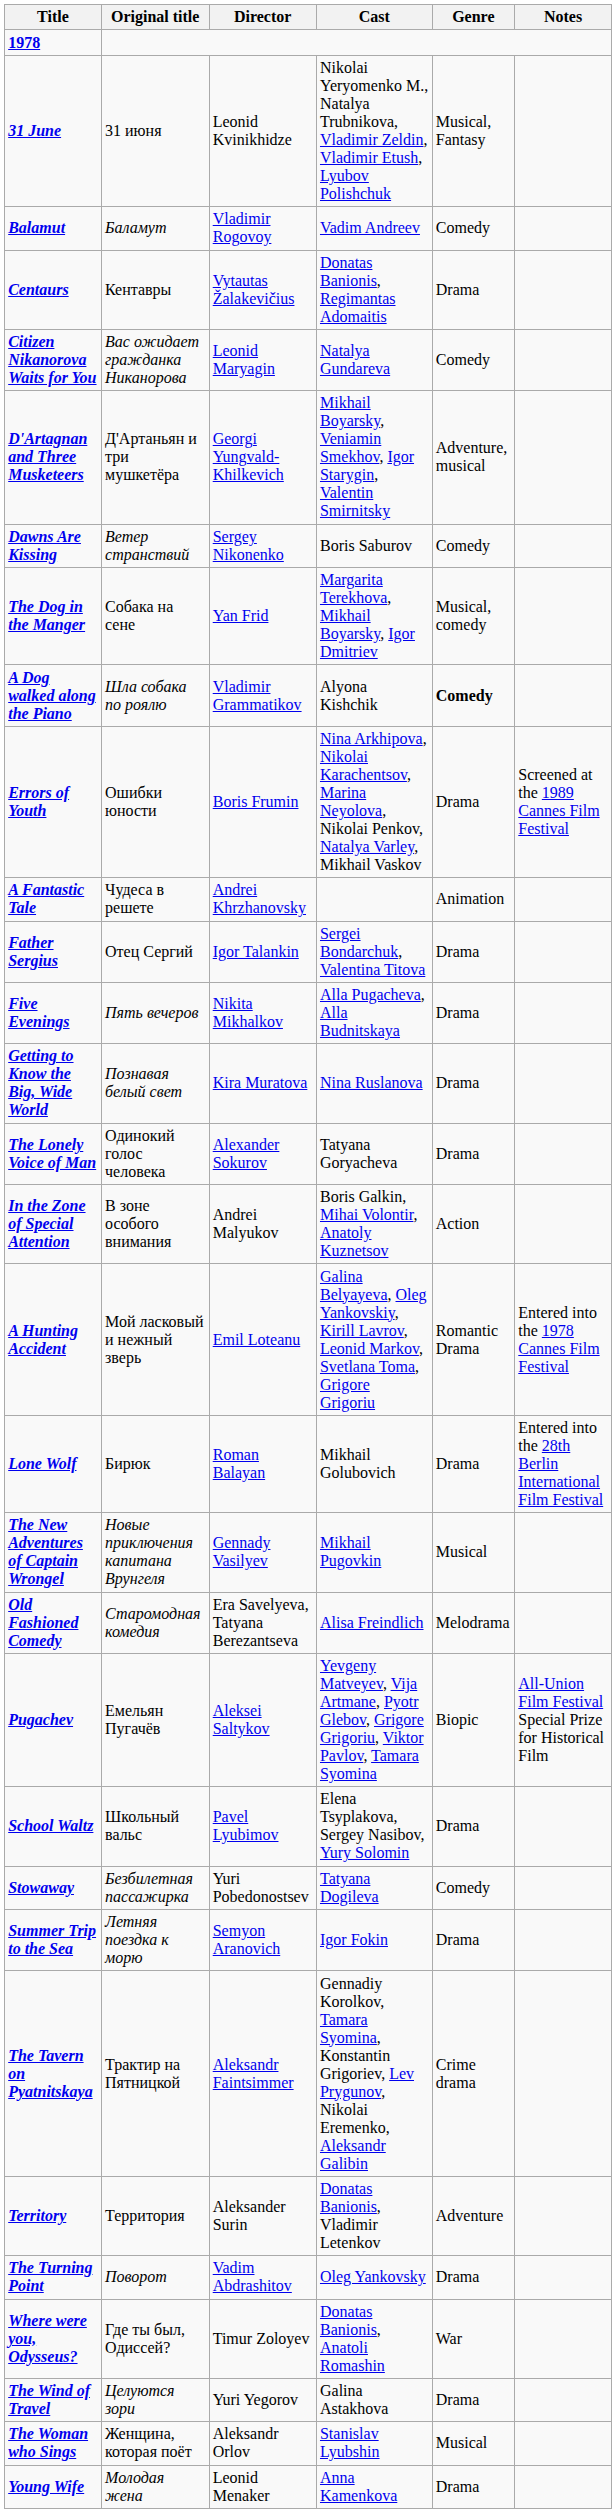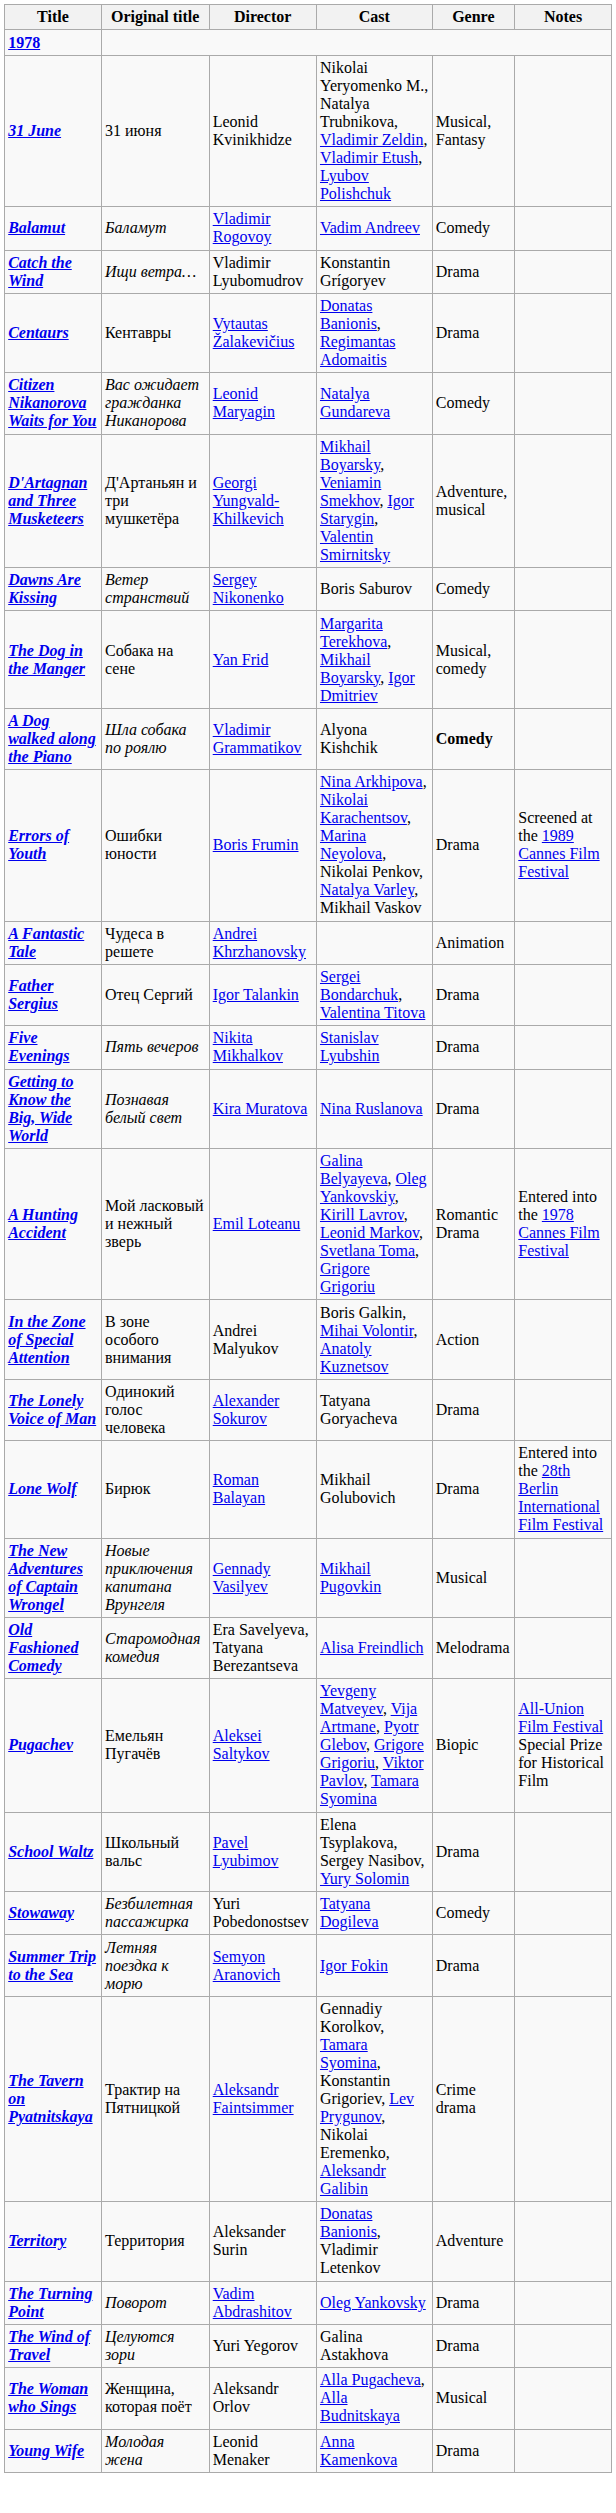+ row: Catch the Wind | Ищи ветра… | Vladimir Lyubomudrov | Konstantin Grígoryev | Drama
Five Evenings | Cast: Alla Pugacheva, Alla Budnitskaya -> Stanislav Lyubshin
rows swapped: A Hunting Accident <-> The Lonely Voice of Man
- row: Where were you, Odysseus? | Где ты был, Одиссей? | Timur Zoloyev | Donatas Banionis, Anatoli Romashin | War
The Woman who Sings | Cast: Stanislav Lyubshin -> Alla Pugacheva, Alla Budnitskaya
